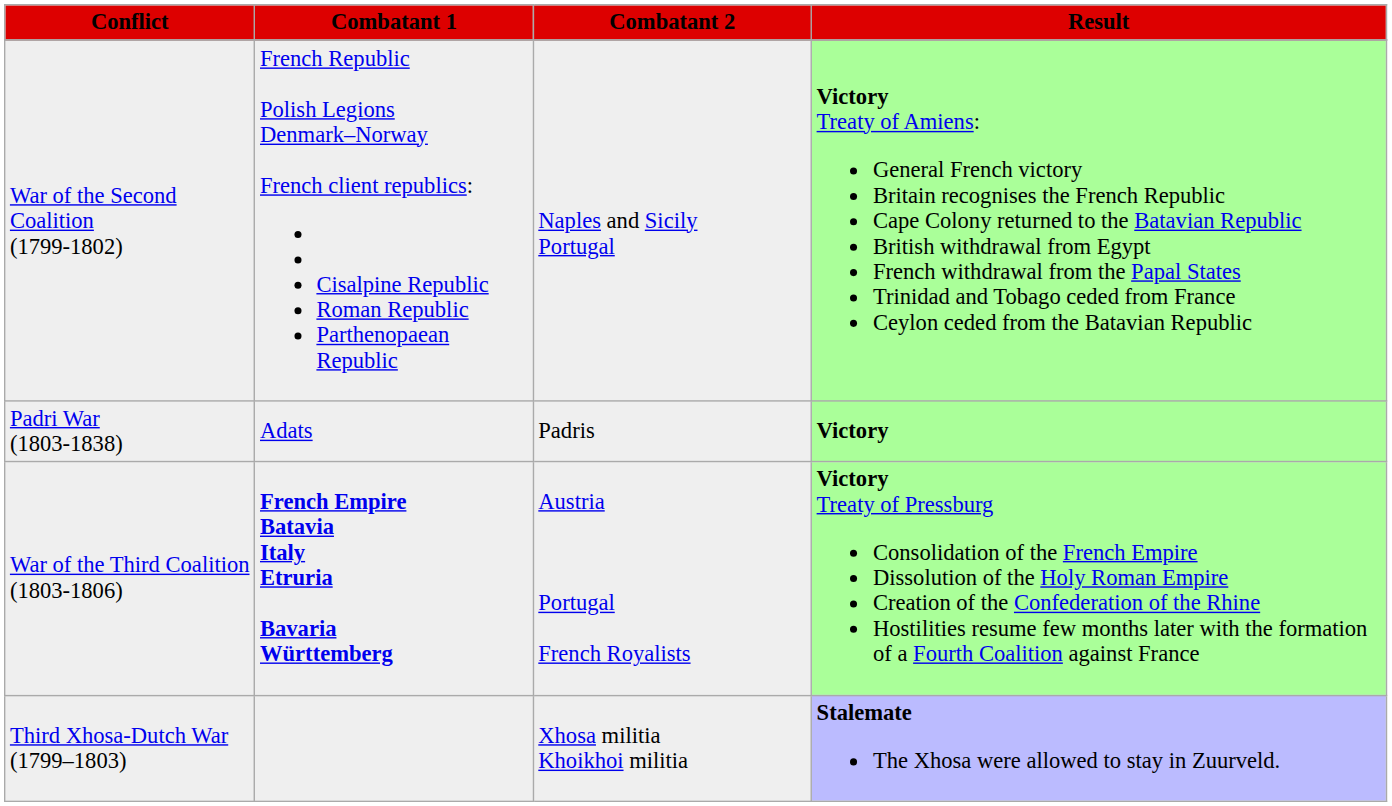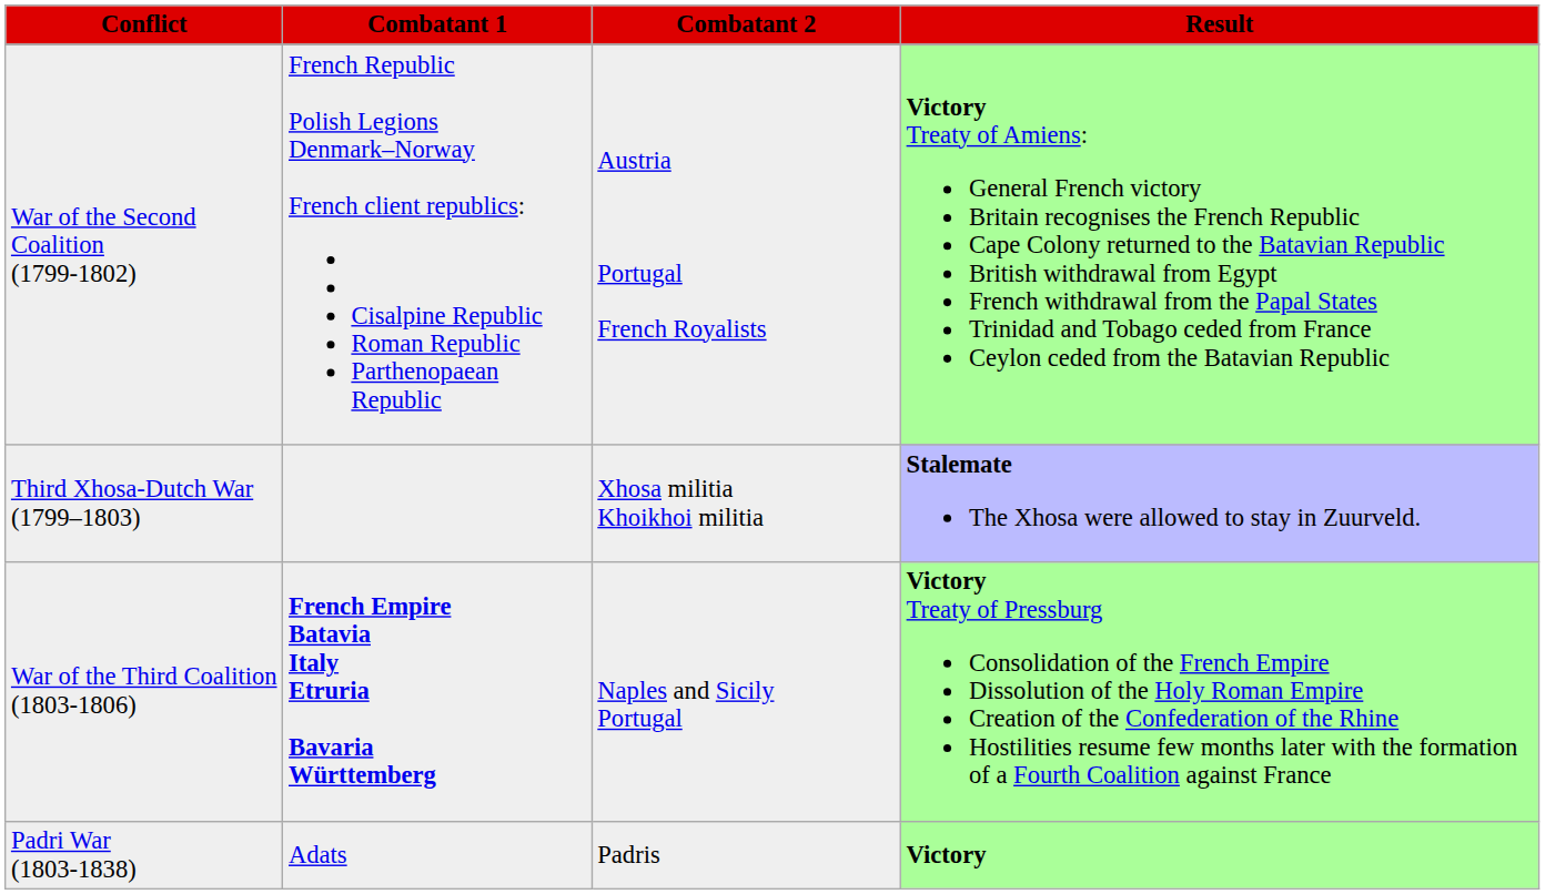War of the Second Coalition (1799-1802) | Combatant 2: Naples and Sicily Portugal -> Austria Portugal French Royalists
rows swapped: Third Xhosa-Dutch War (1799–1803) <-> Padri War (1803-1838)
War of the Third Coalition (1803-1806) | Combatant 2: Austria Portugal French Royalists -> Naples and Sicily Portugal
